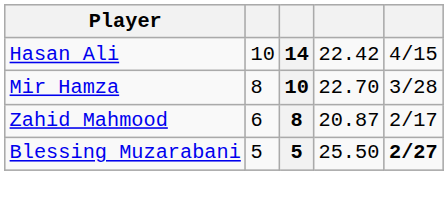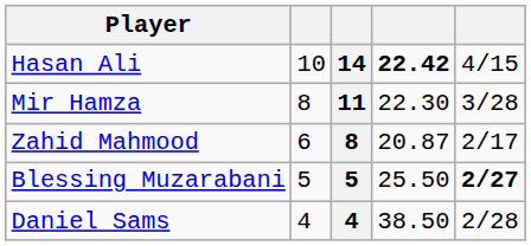Hasan Ali | column 4: normal -> bold
Mir Hamza | column 3: 10 -> 11
Mir Hamza | column 4: 22.70 -> 22.30
+ row: Daniel Sams | 4 | 4 | 38.50 | 2/28
